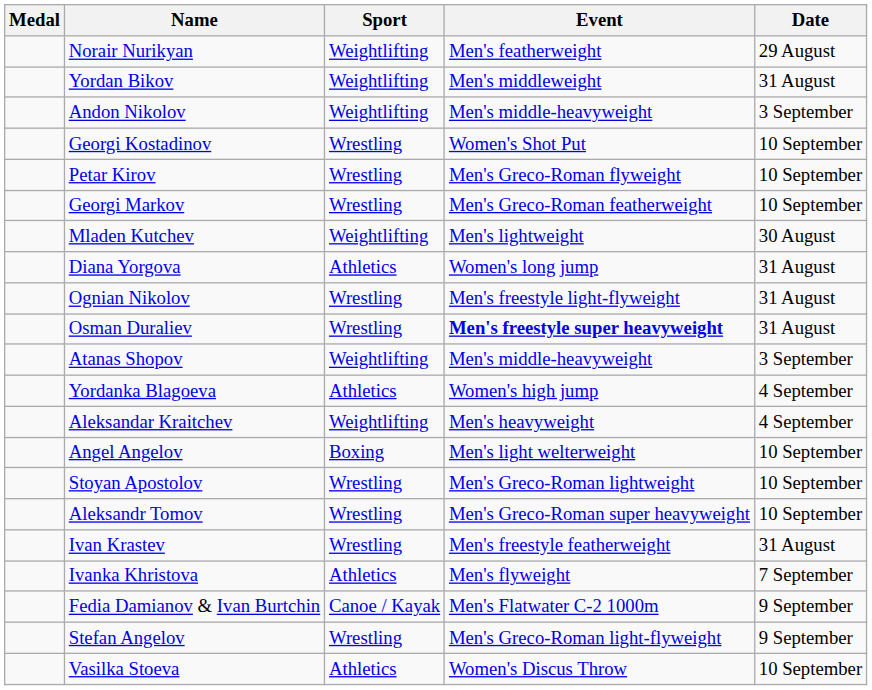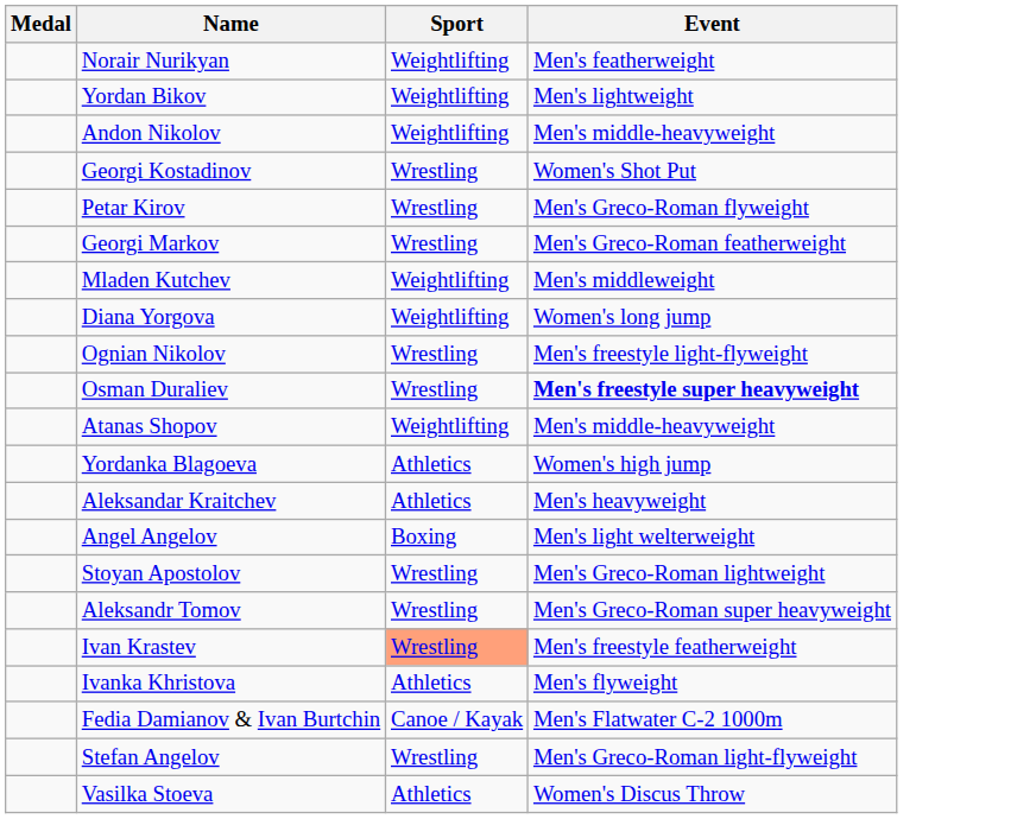- column: Date | 29 August | 31 August | 3 September | 10 September | 10 September | 10 September | 30 August | 31 August | 31 August | 31 August | 3 September | 4 September | 4 September | 10 September | 10 September | 10 September | 31 August | 7 September | 9 September | 9 September | 10 September
Yordan Bikov | Event: Men's middleweight -> Men's lightweight
Mladen Kutchev | Event: Men's lightweight -> Men's middleweight
Diana Yorgova | Sport: Athletics -> Weightlifting
Aleksandar Kraitchev | Sport: Weightlifting -> Athletics
Ivan Krastev | Sport: no background -> lightsalmon background
